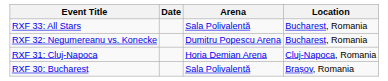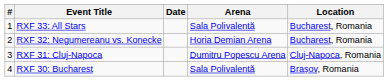+ column: # | 1 | 2 | 3 | 4
RXF 32: Negumereanu vs. Konecke | Arena: Dumitru Popescu Arena -> Horia Demian Arena
RXF 31: Cluj-Napoca | Arena: Horia Demian Arena -> Dumitru Popescu Arena
